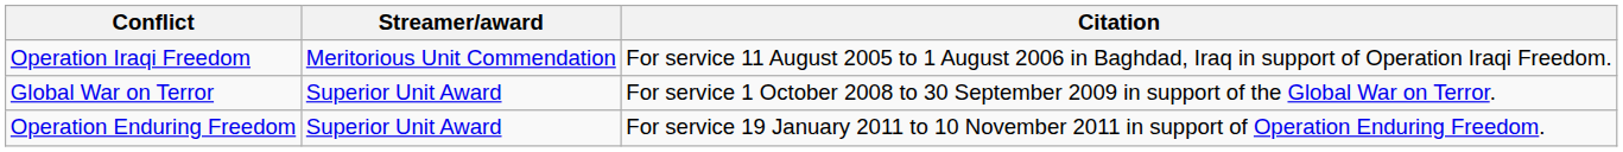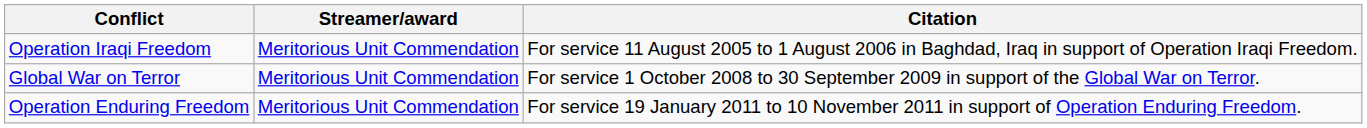Global War on Terror | Streamer/award: Superior Unit Award -> Meritorious Unit Commendation
Operation Enduring Freedom | Streamer/award: Superior Unit Award -> Meritorious Unit Commendation
